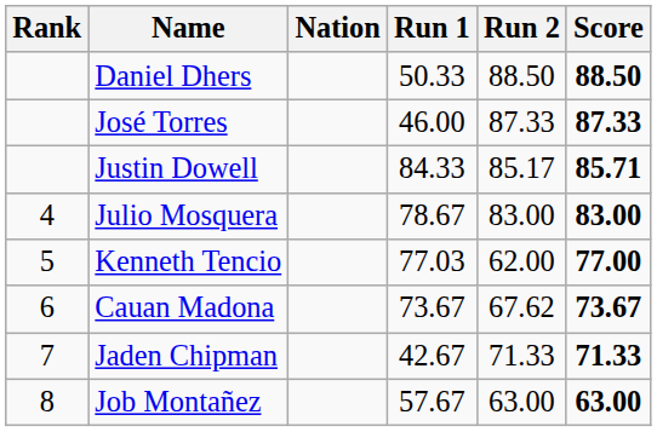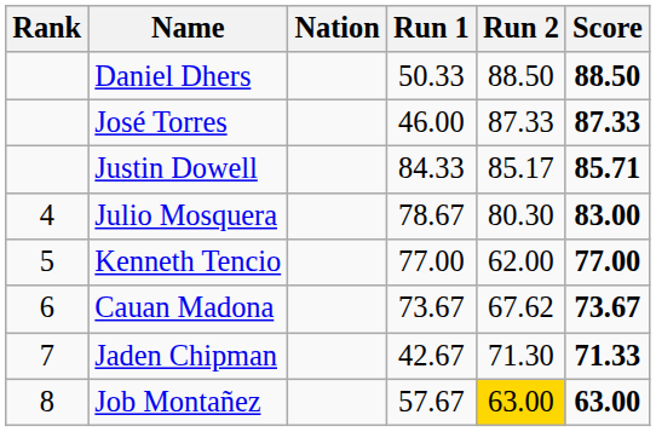Julio Mosquera | Run 2: 83.00 -> 80.30
Kenneth Tencio | Run 1: 77.03 -> 77.00
Jaden Chipman | Run 2: 71.33 -> 71.30
Job Montañez | Run 2: no background -> gold background
